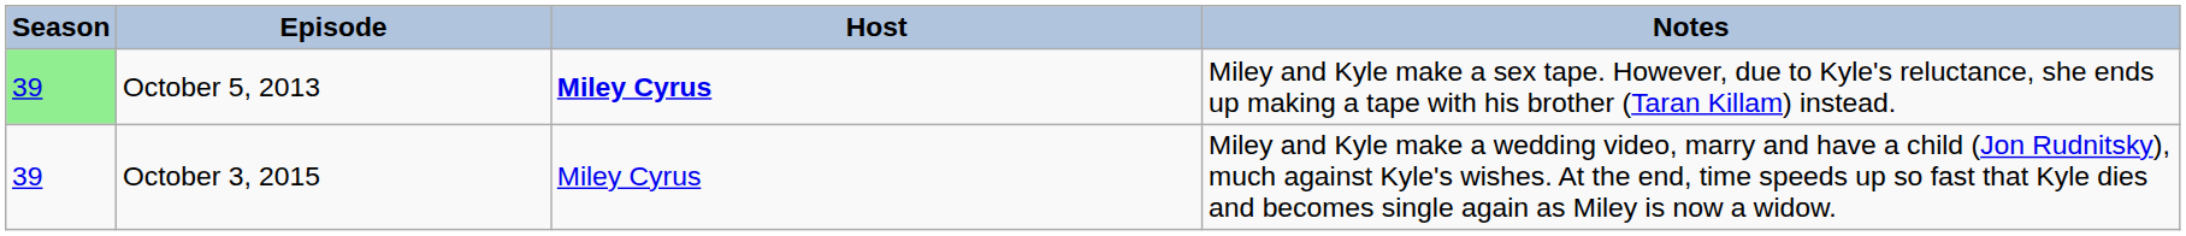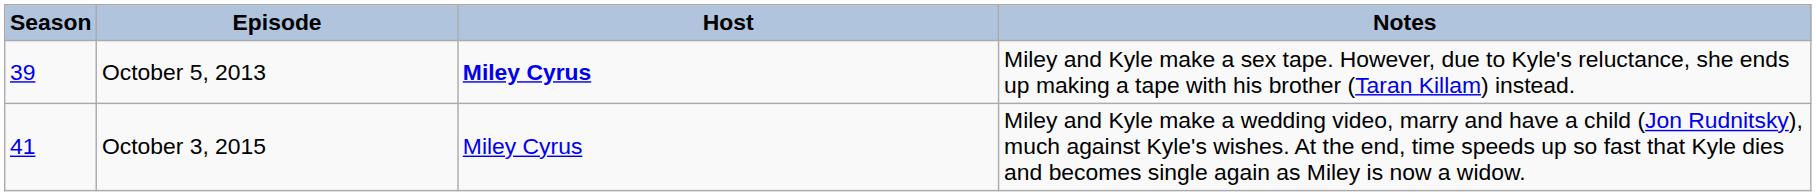October 5, 2013 | Season: lightgreen background -> no background
October 3, 2015 | Season: 39 -> 41
